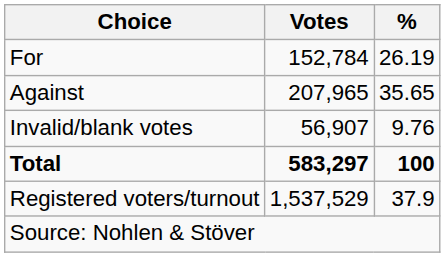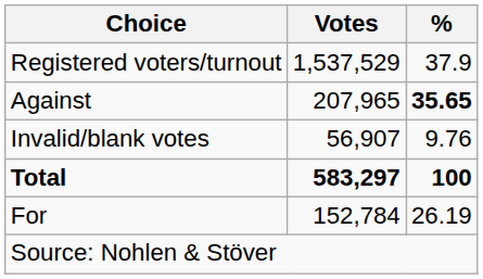rows swapped: For <-> Registered voters/turnout
Against | %: normal -> bold
